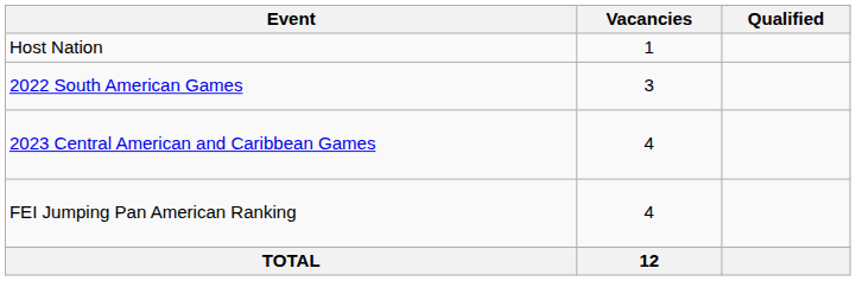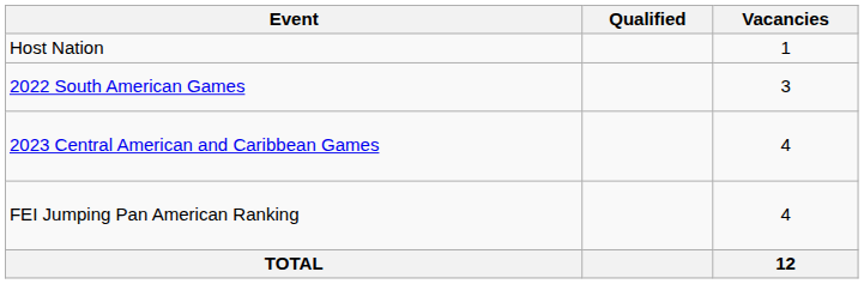columns swapped: Vacancies <-> Qualified
